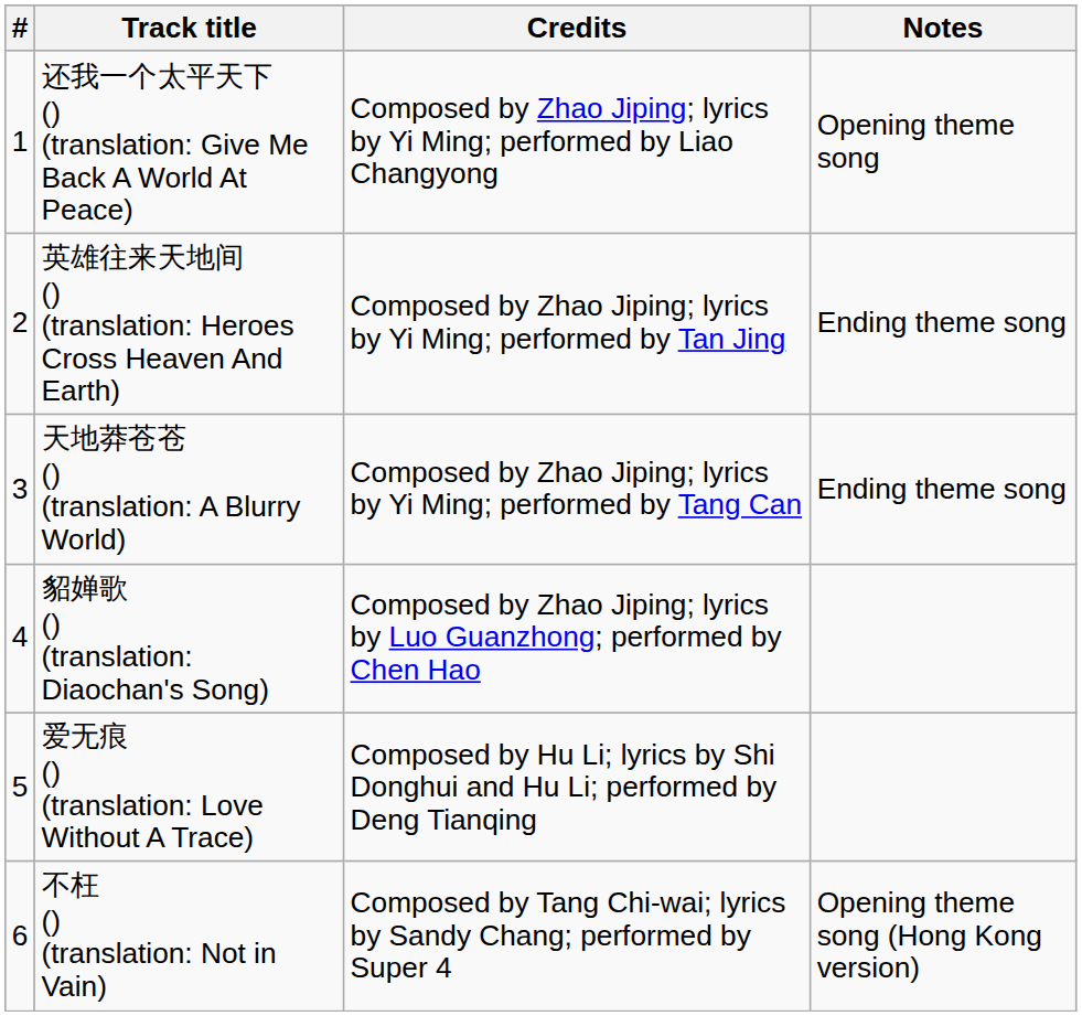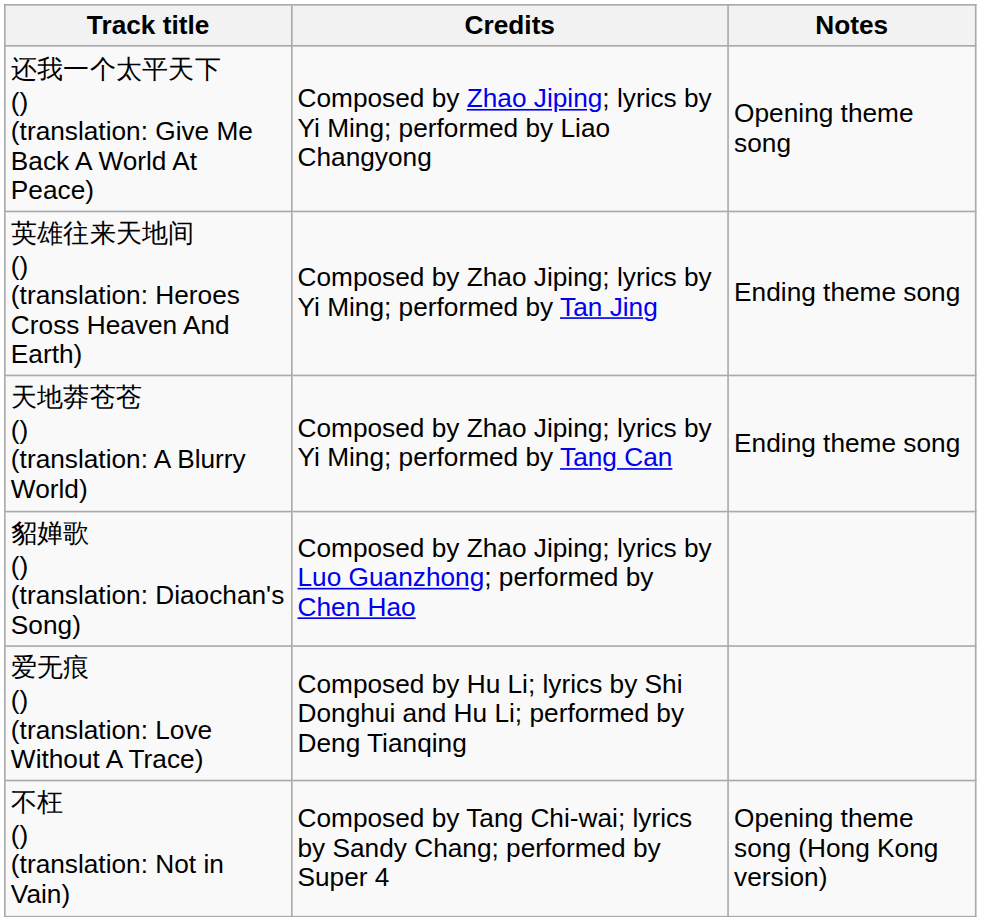- column: # | 1 | 2 | 3 | 4 | 5 | 6
